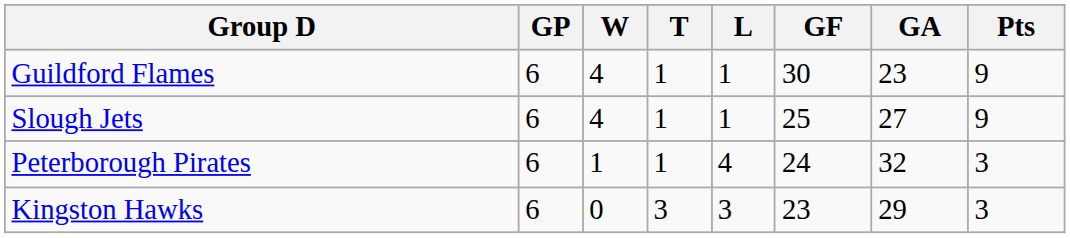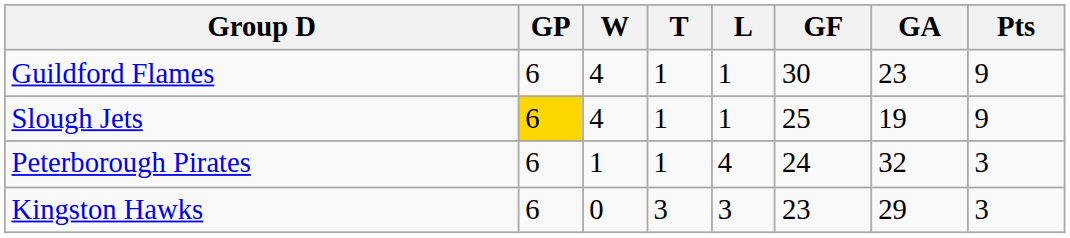Slough Jets | GP: no background -> gold background
Slough Jets | GA: 27 -> 19
